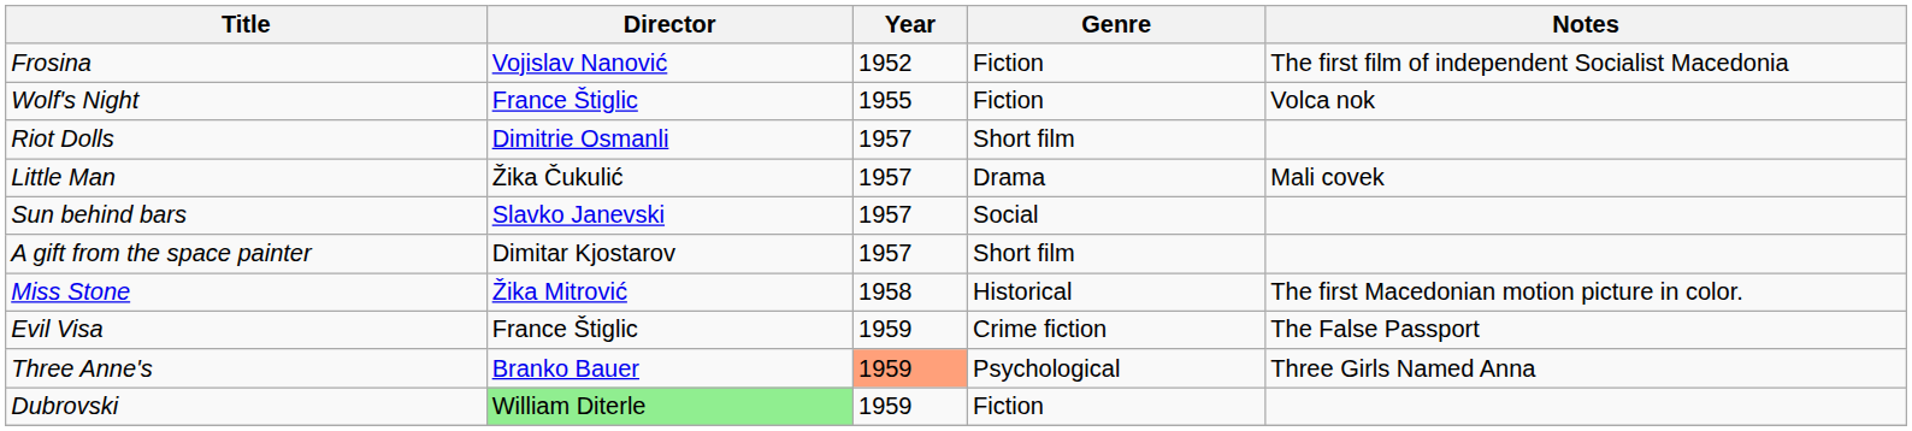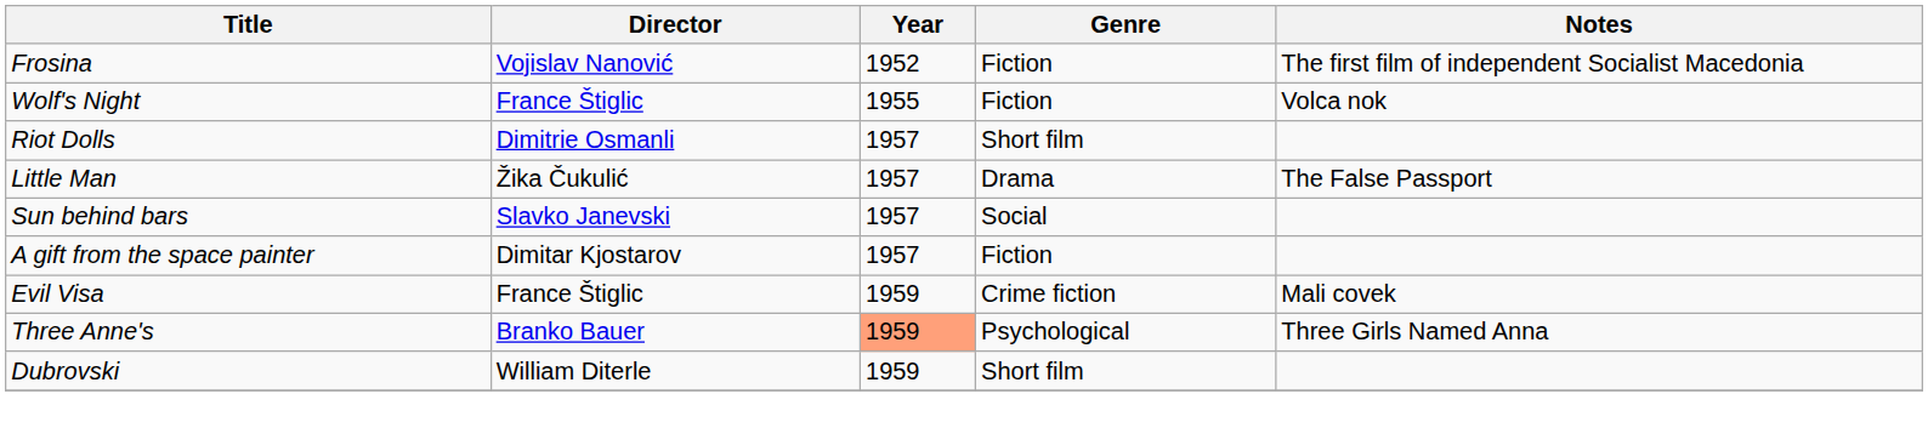Little Man | Notes: Mali covek -> The False Passport
A gift from the space painter | Genre: Short film -> Fiction
- row: Miss Stone | Žika Mitrović | 1958 | Historical | The first Macedonian motion picture in color.
Evil Visa | Notes: The False Passport -> Mali covek
Dubrovski | Director: lightgreen background -> no background
Dubrovski | Genre: Fiction -> Short film
